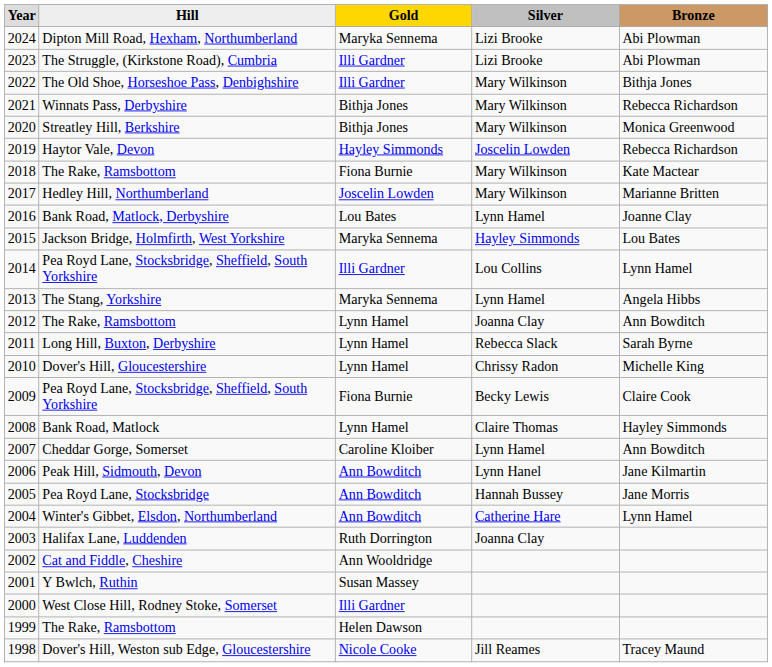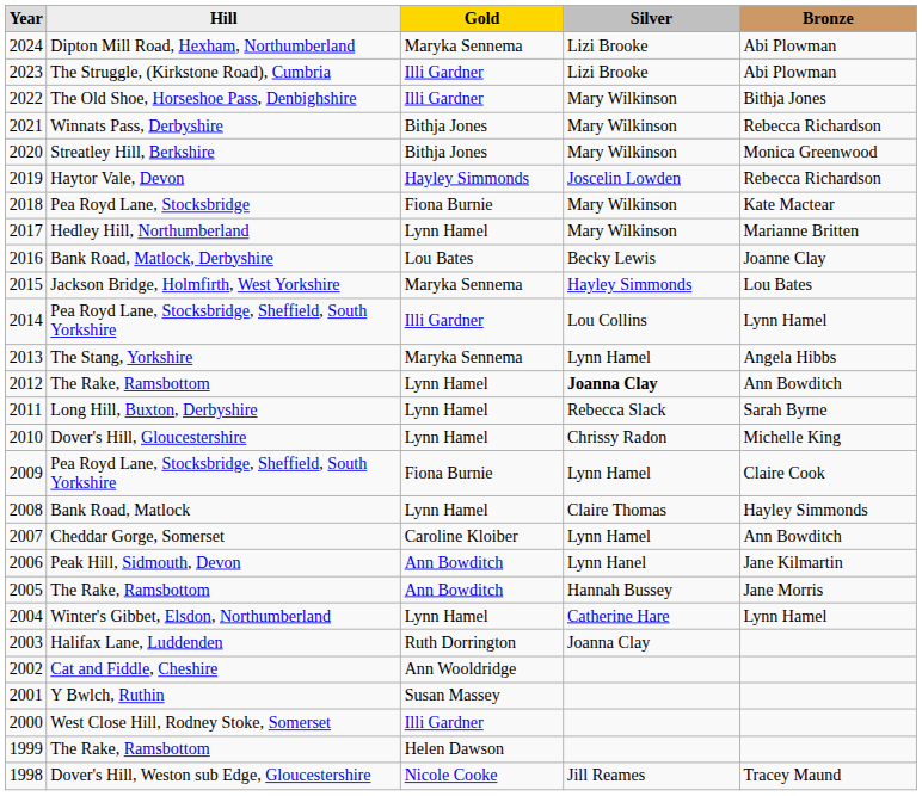2018 | Hill: The Rake, Ramsbottom -> Pea Royd Lane, Stocksbridge
2017 | Gold: Joscelin Lowden -> Lynn Hamel
2016 | Silver: Lynn Hamel -> Becky Lewis
2012 | Silver: normal -> bold
2009 | Silver: Becky Lewis -> Lynn Hamel
2005 | Hill: Pea Royd Lane, Stocksbridge -> The Rake, Ramsbottom
2004 | Gold: Ann Bowditch -> Lynn Hamel
